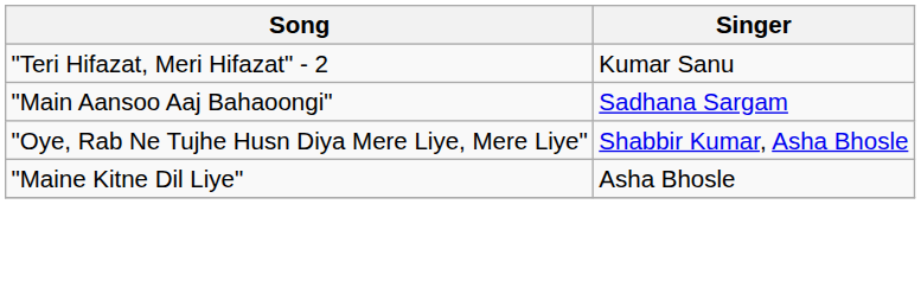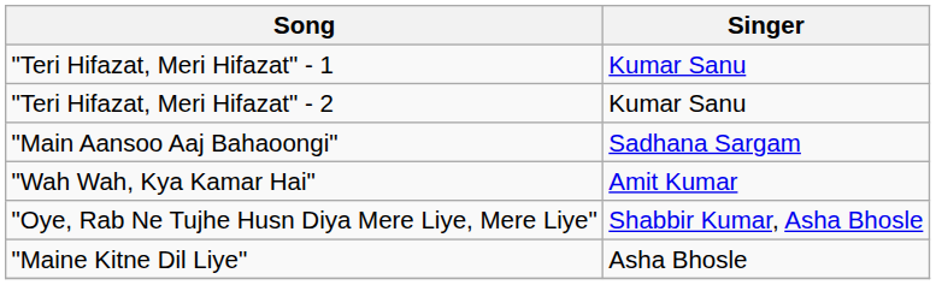+ row: "Teri Hifazat, Meri Hifazat" - 1 | Kumar Sanu
+ row: "Wah Wah, Kya Kamar Hai" | Amit Kumar
